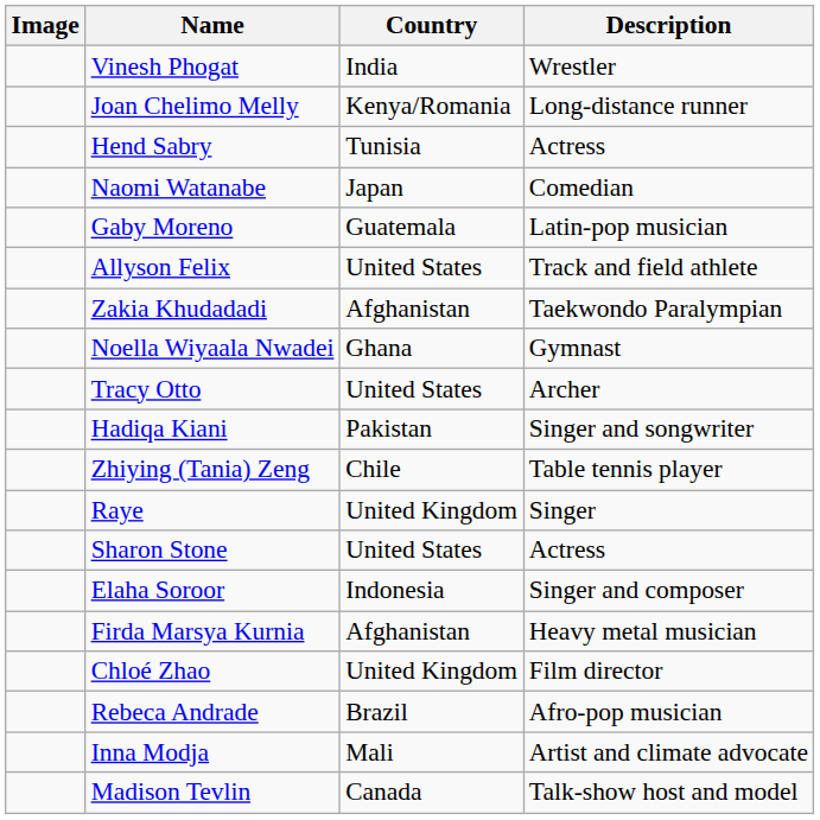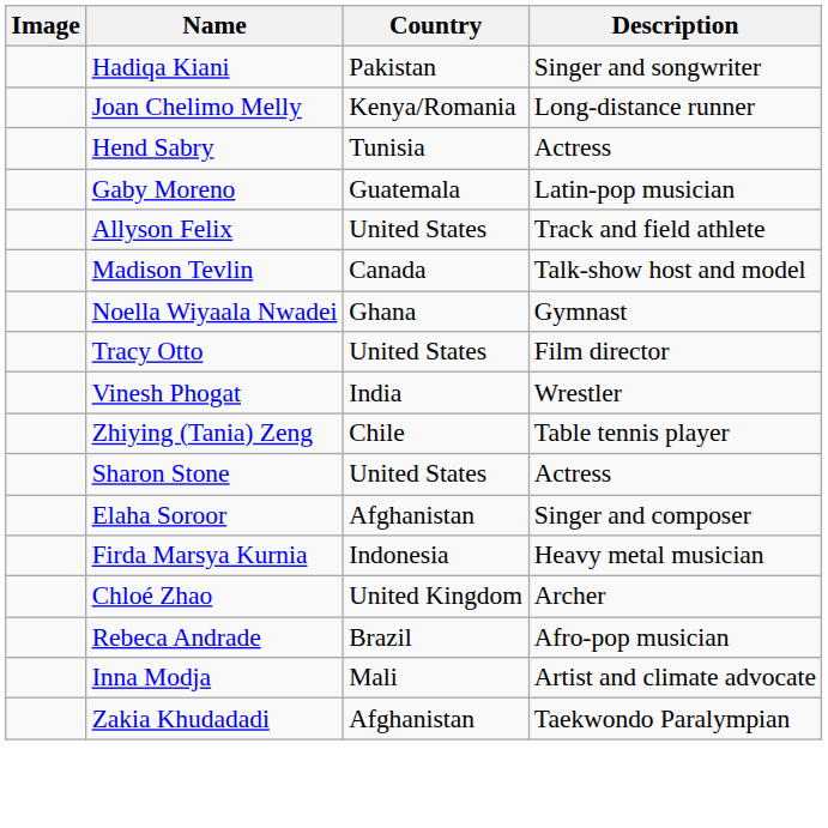rows swapped: Vinesh Phogat <-> Hadiqa Kiani
- row: Naomi Watanabe | Japan | Comedian
rows swapped: Zakia Khudadadi <-> Madison Tevlin
Tracy Otto | Description: Archer -> Film director
- row: Raye | United Kingdom | Singer
Elaha Soroor | Country: Indonesia -> Afghanistan
Firda Marsya Kurnia | Country: Afghanistan -> Indonesia
Chloé Zhao | Description: Film director -> Archer
